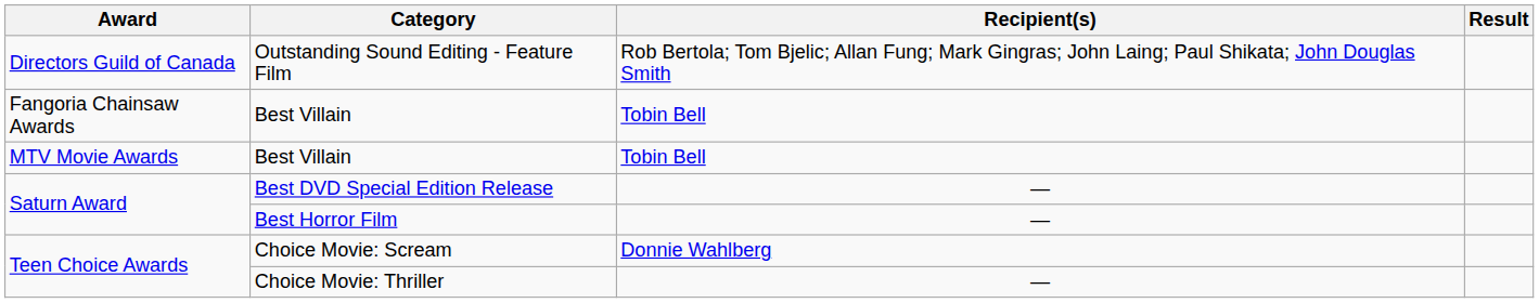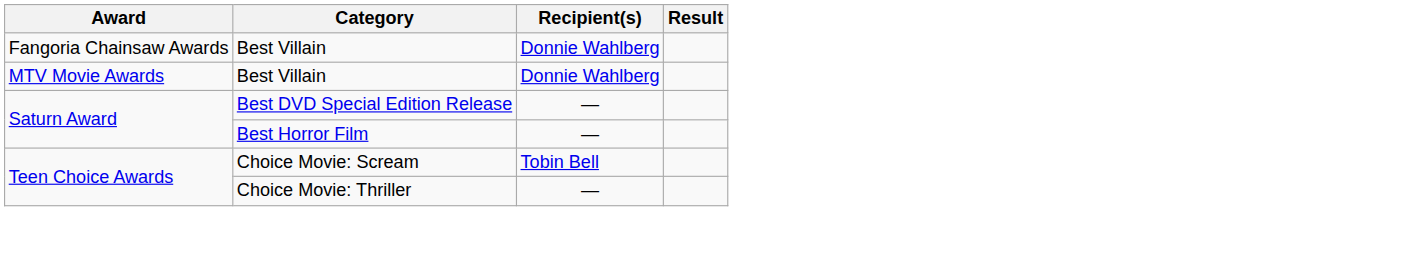- row: Directors Guild of Canada | Outstanding Sound Editing - Feature Film | Rob Bertola; Tom Bjelic; Allan Fung; Mark Gingras; John Laing; Paul Shikata; John Douglas Smith
Fangoria Chainsaw Awards / Best Villain | Recipient(s): Tobin Bell -> Donnie Wahlberg
MTV Movie Awards / Best Villain | Recipient(s): Tobin Bell -> Donnie Wahlberg
Choice Movie: Scream | Recipient(s): Donnie Wahlberg -> Tobin Bell
